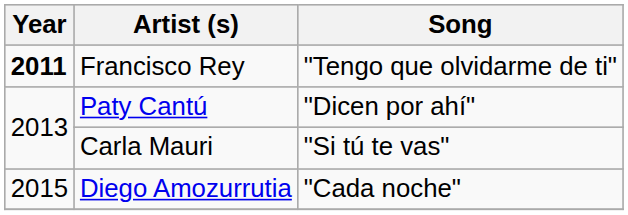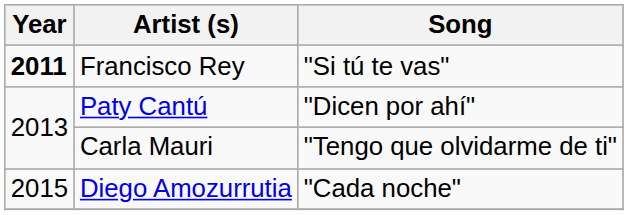Francisco Rey | Song: "Tengo que olvidarme de ti" -> "Si tú te vas"
Carla Mauri | Song: "Si tú te vas" -> "Tengo que olvidarme de ti"
